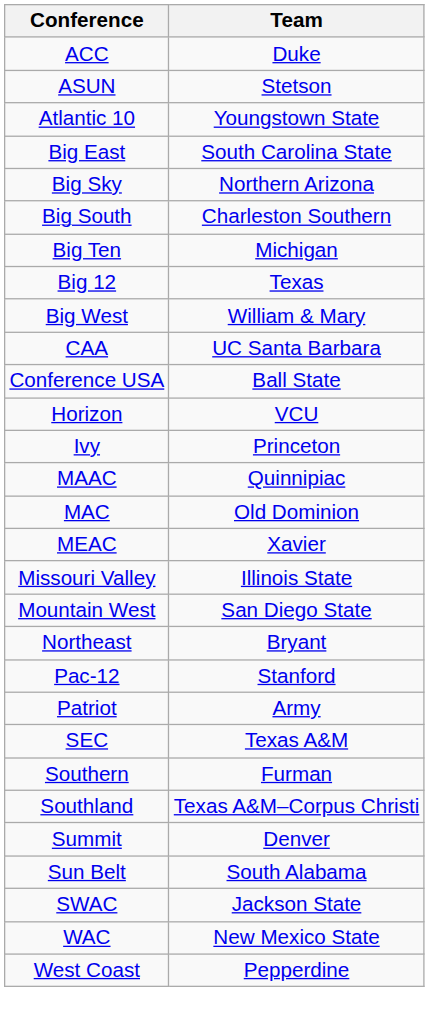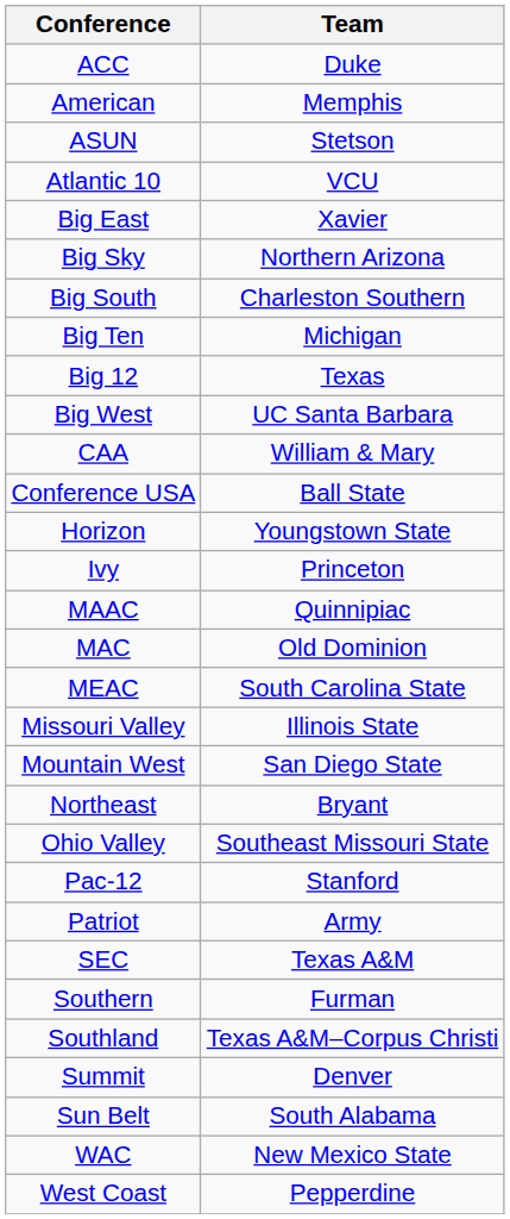+ row: American | Memphis
Atlantic 10 | Team: Youngstown State -> VCU
Big East | Team: South Carolina State -> Xavier
Big West | Team: William & Mary -> UC Santa Barbara
CAA | Team: UC Santa Barbara -> William & Mary
Horizon | Team: VCU -> Youngstown State
MEAC | Team: Xavier -> South Carolina State
+ row: Ohio Valley | Southeast Missouri State
- row: SWAC | Jackson State
